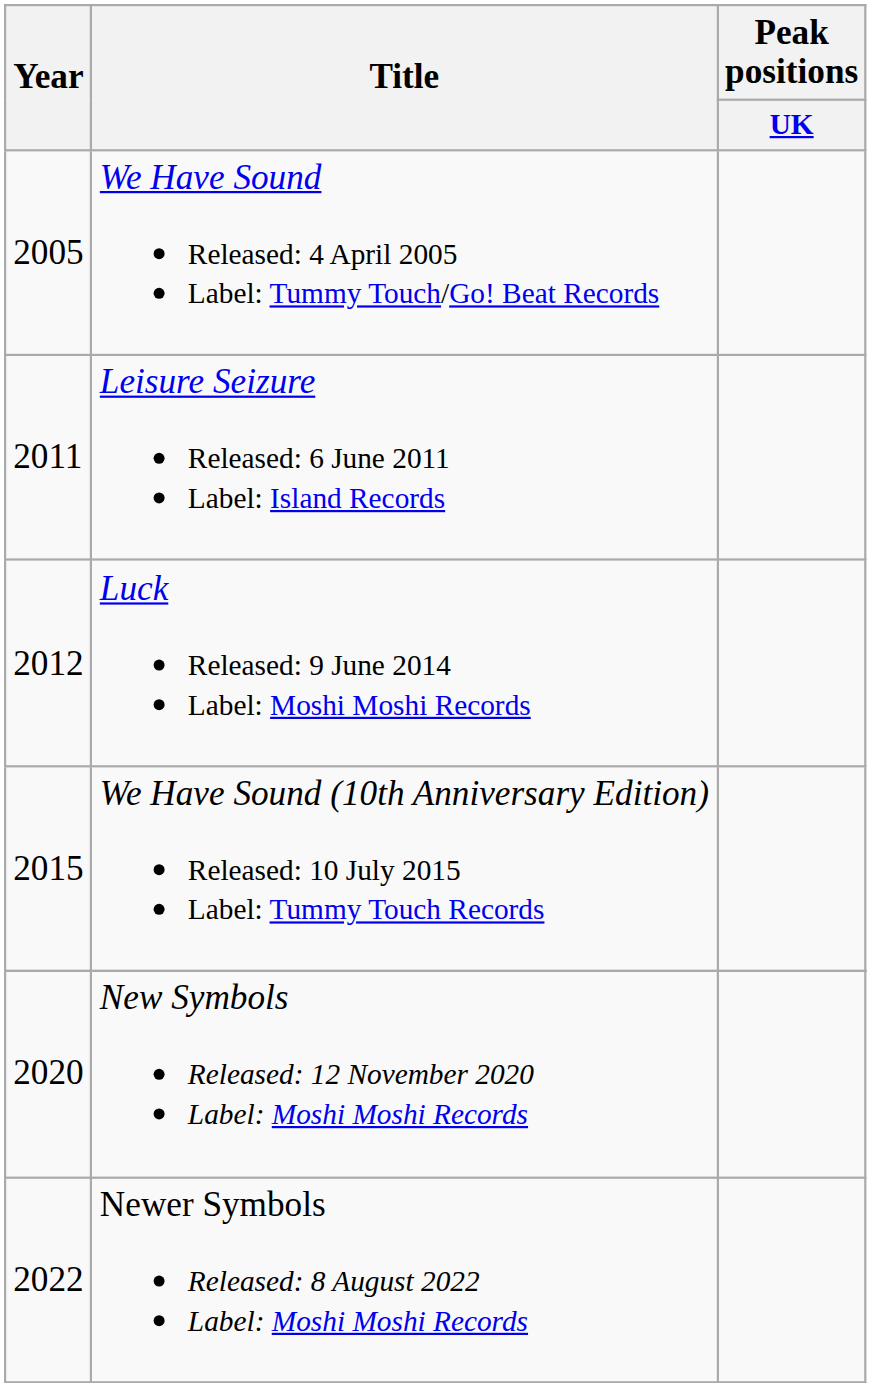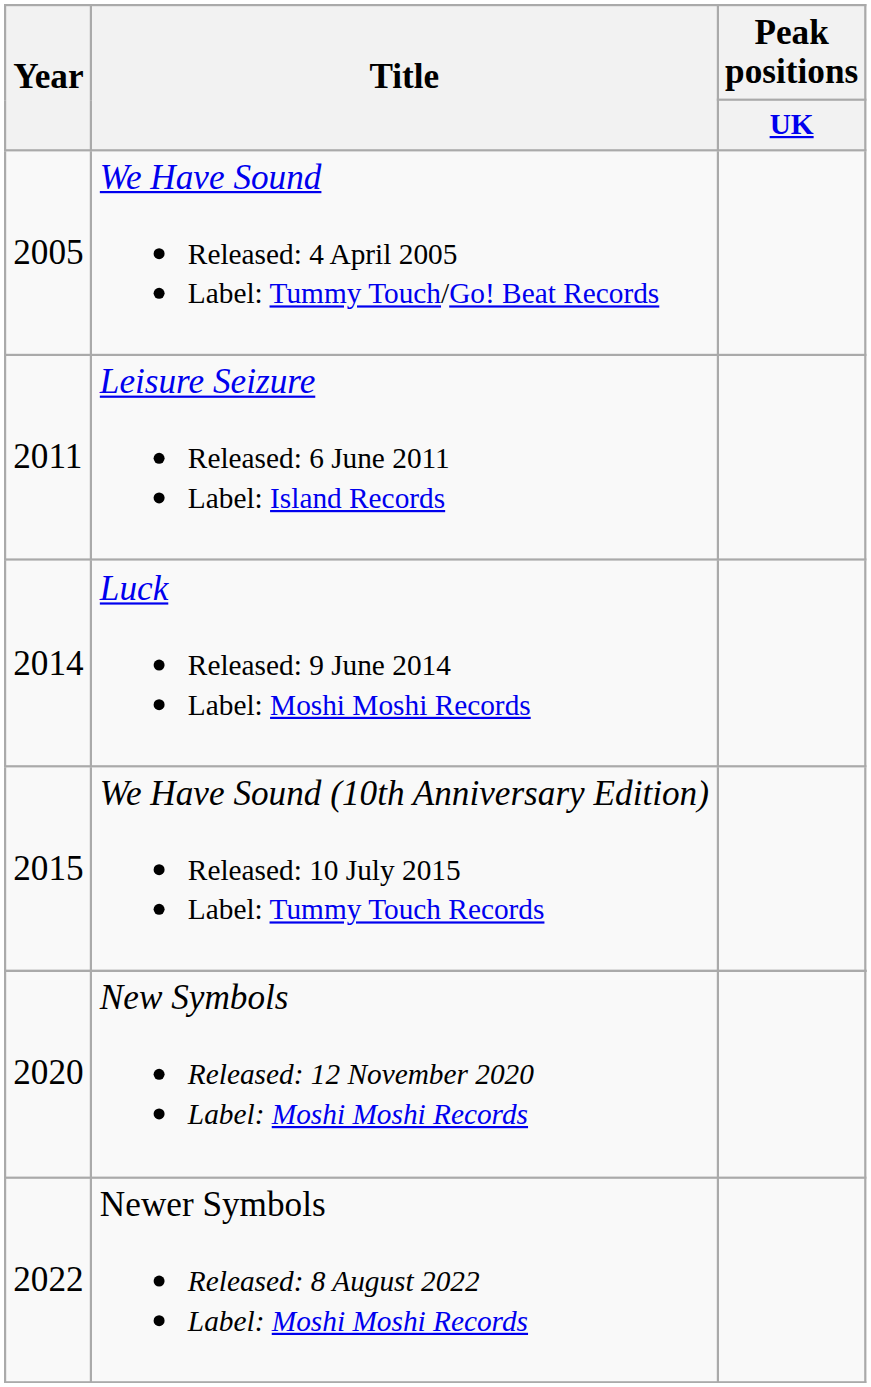Luck Released: 9 June 2014 Label: Moshi Moshi Records | Year: 2012 -> 2014
